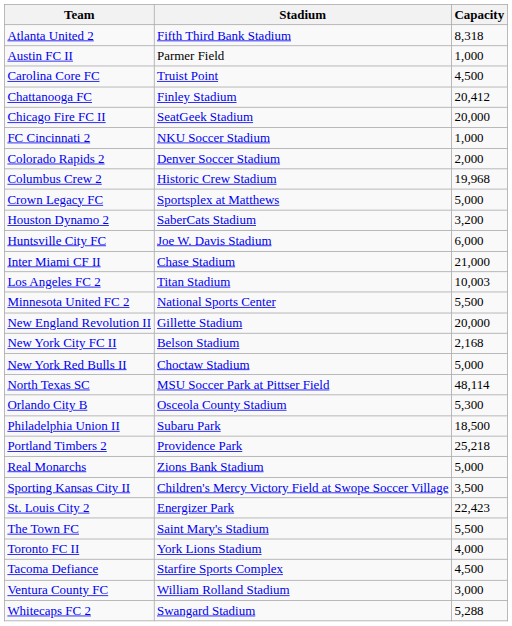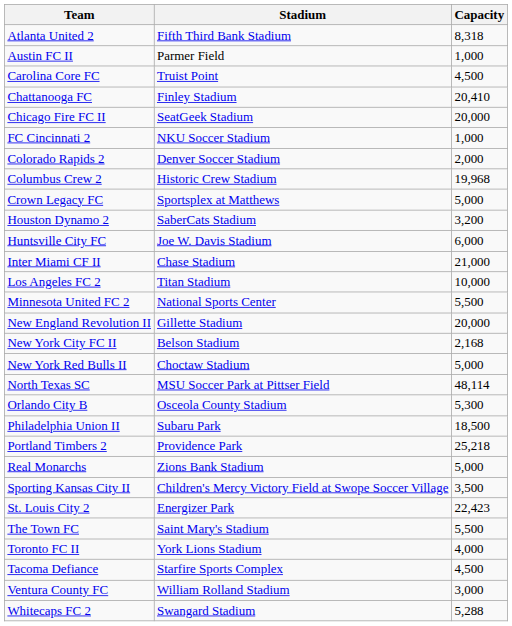Chattanooga FC | Capacity: 20,412 -> 20,410
Los Angeles FC 2 | Capacity: 10,003 -> 10,000
